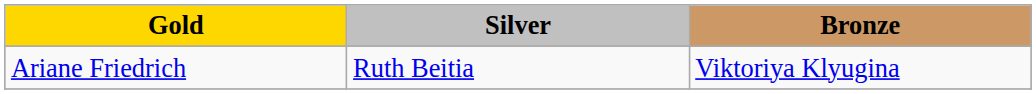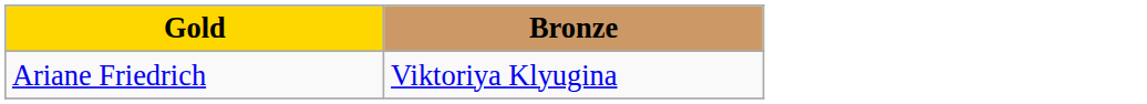- column: Silver | Ruth Beitia
